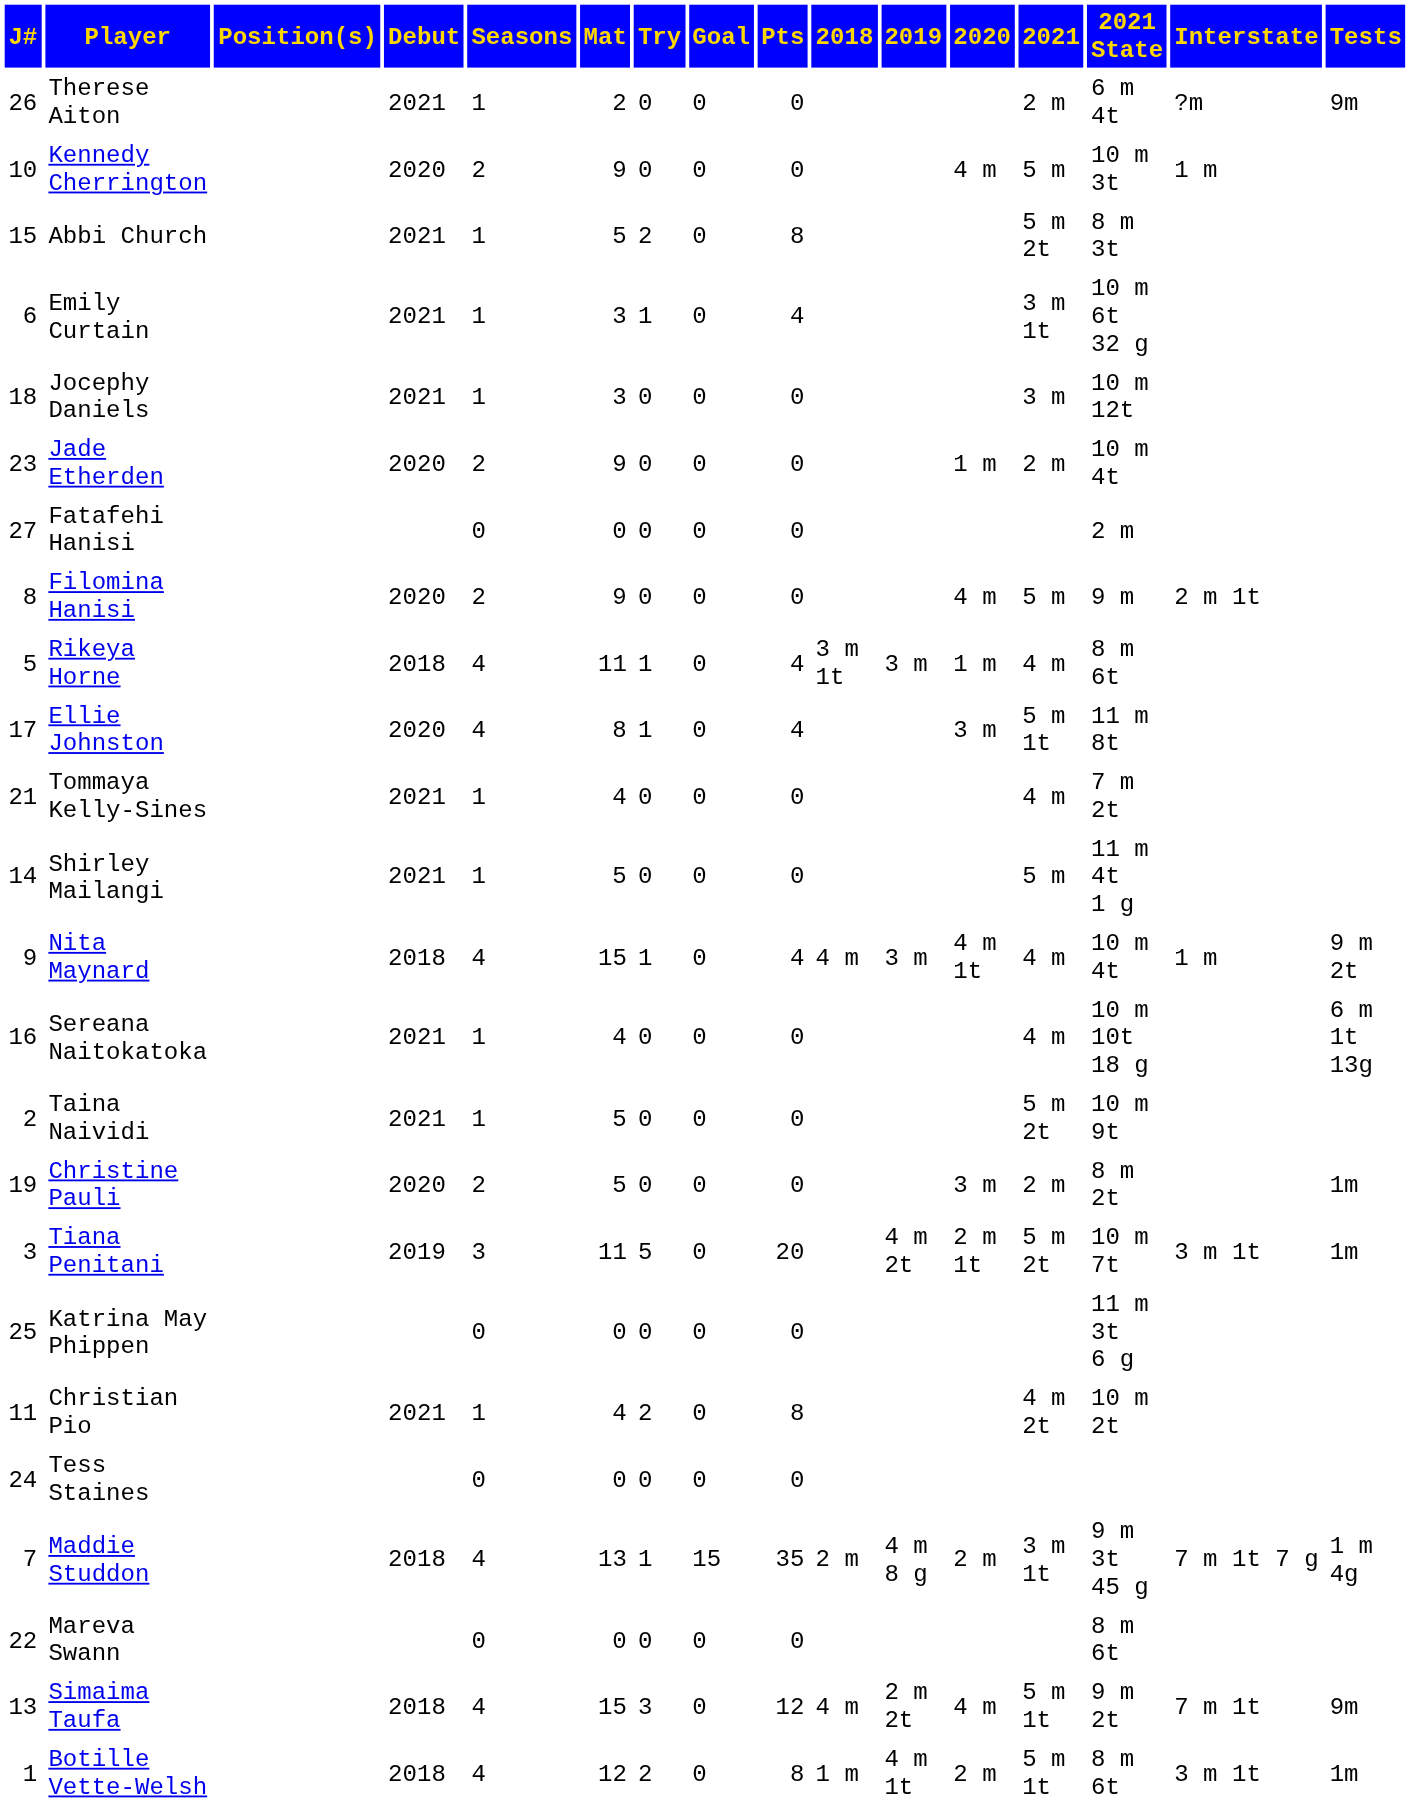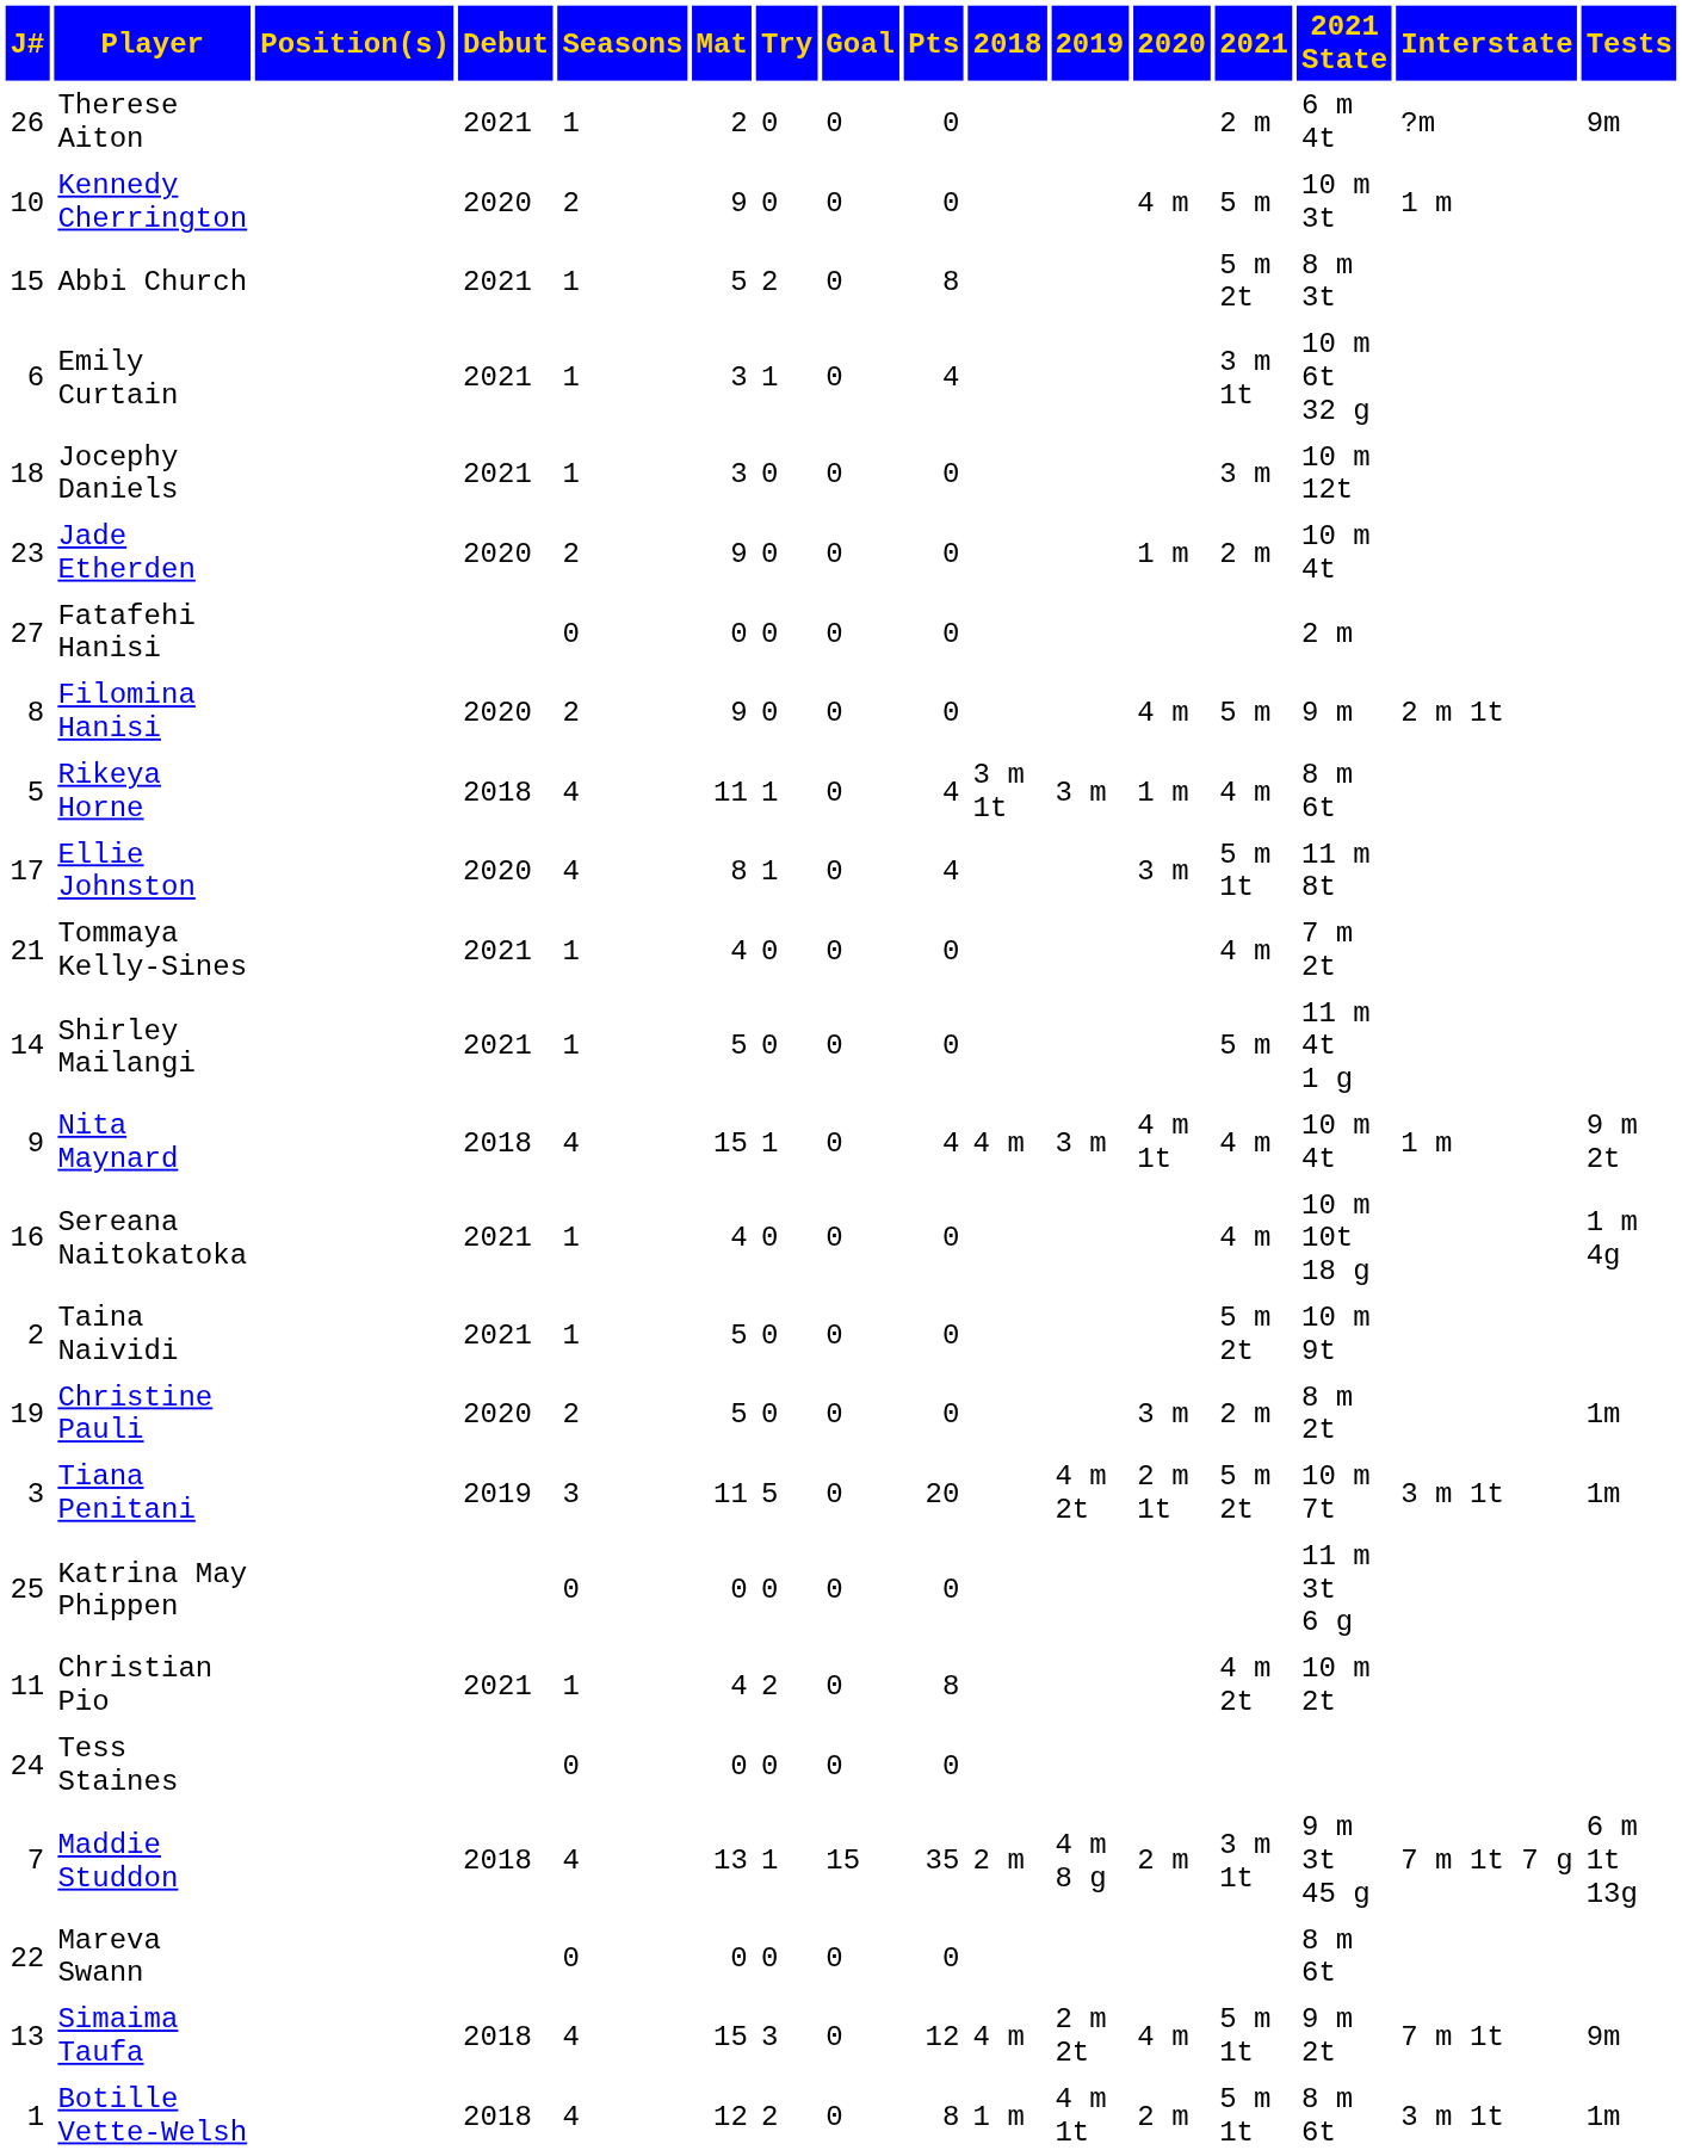Sereana Naitokatoka | Tests: 6 m 1t 13g -> 1 m 4g
Maddie Studdon | Tests: 1 m 4g -> 6 m 1t 13g
